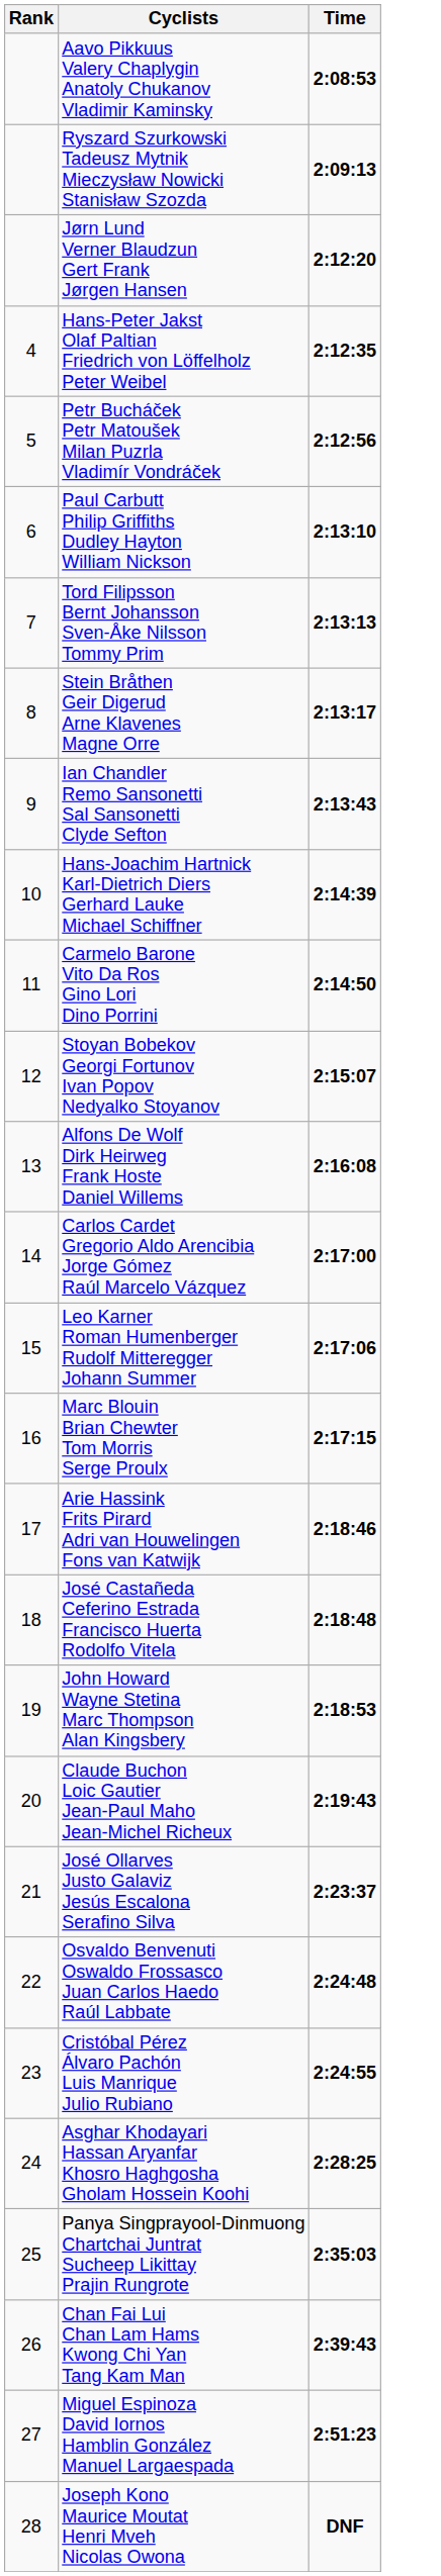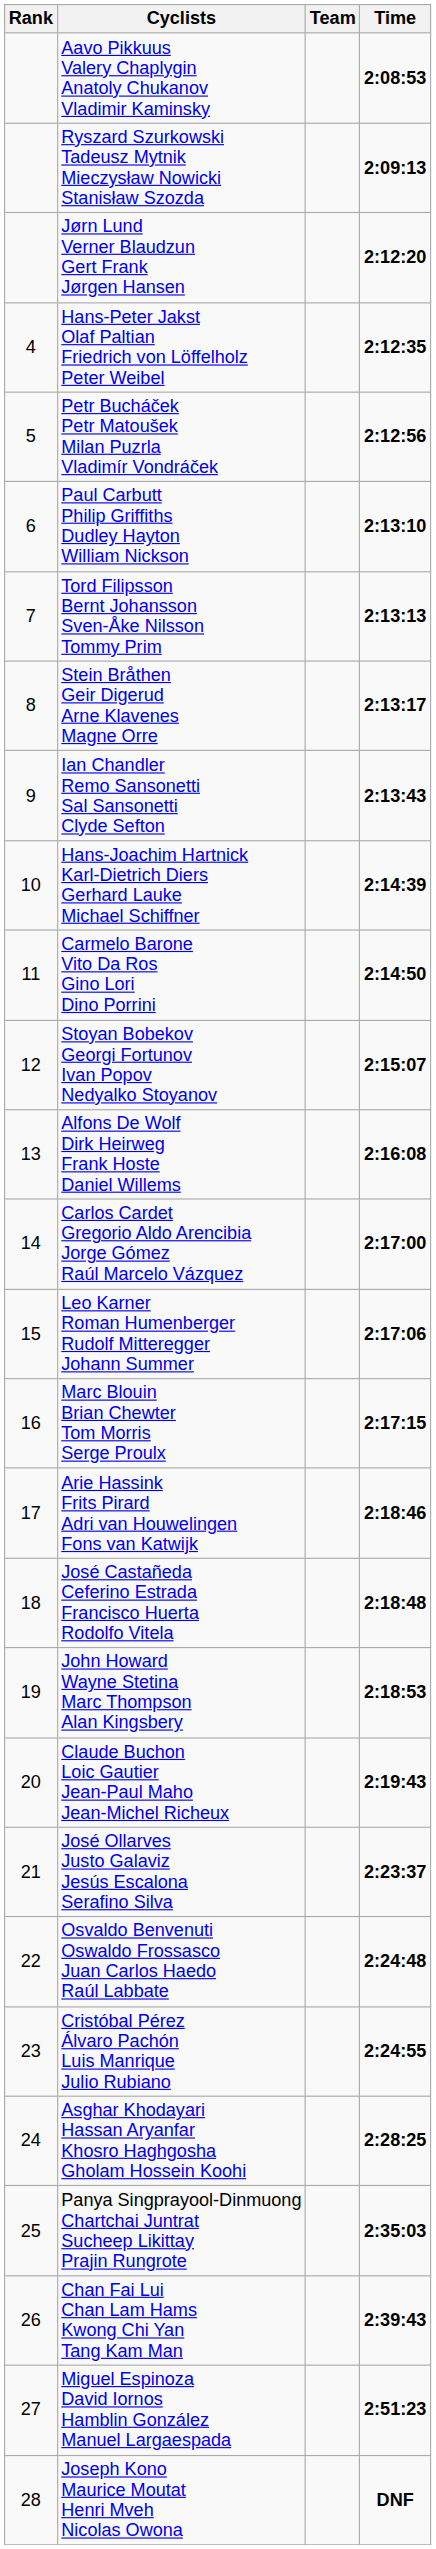+ column: Team
